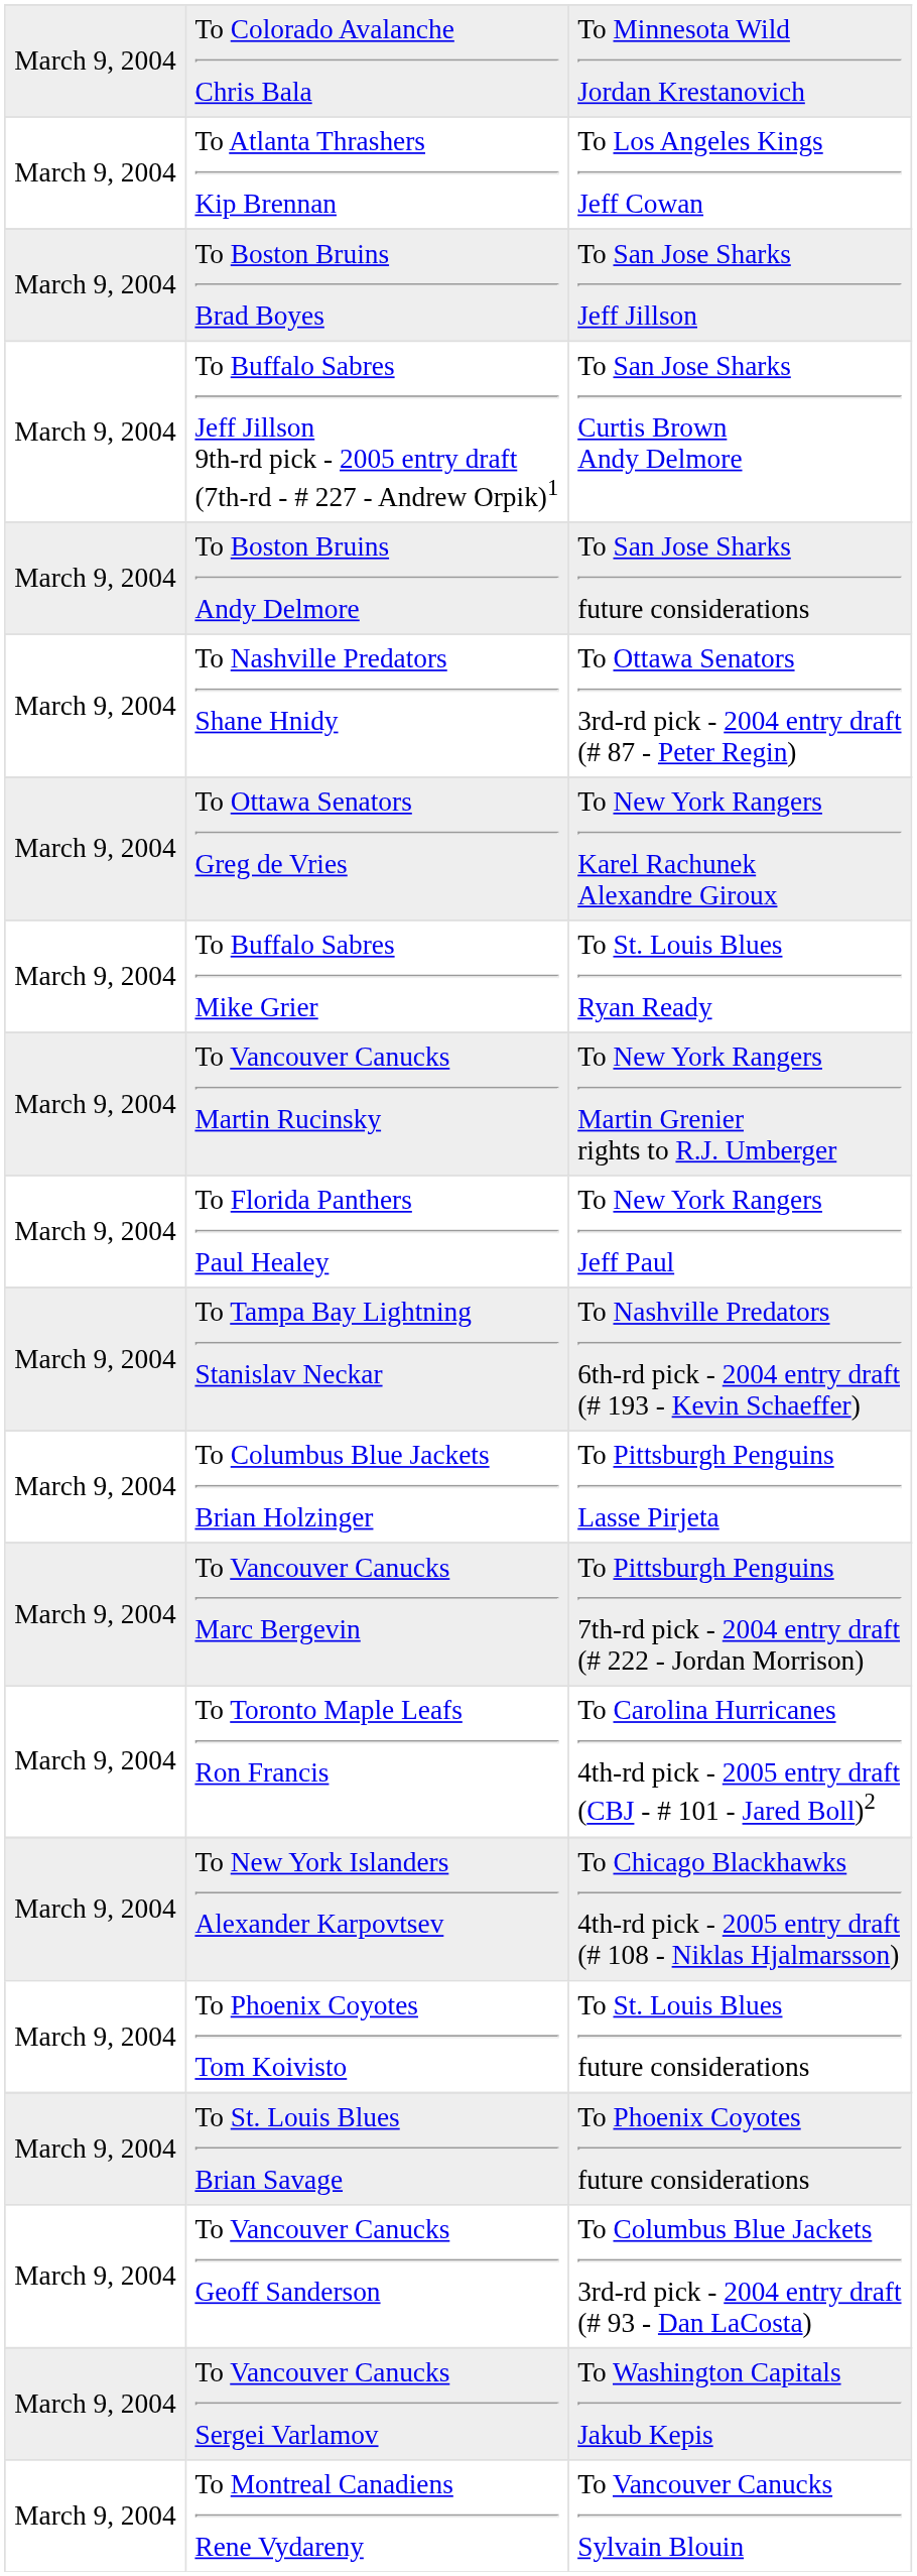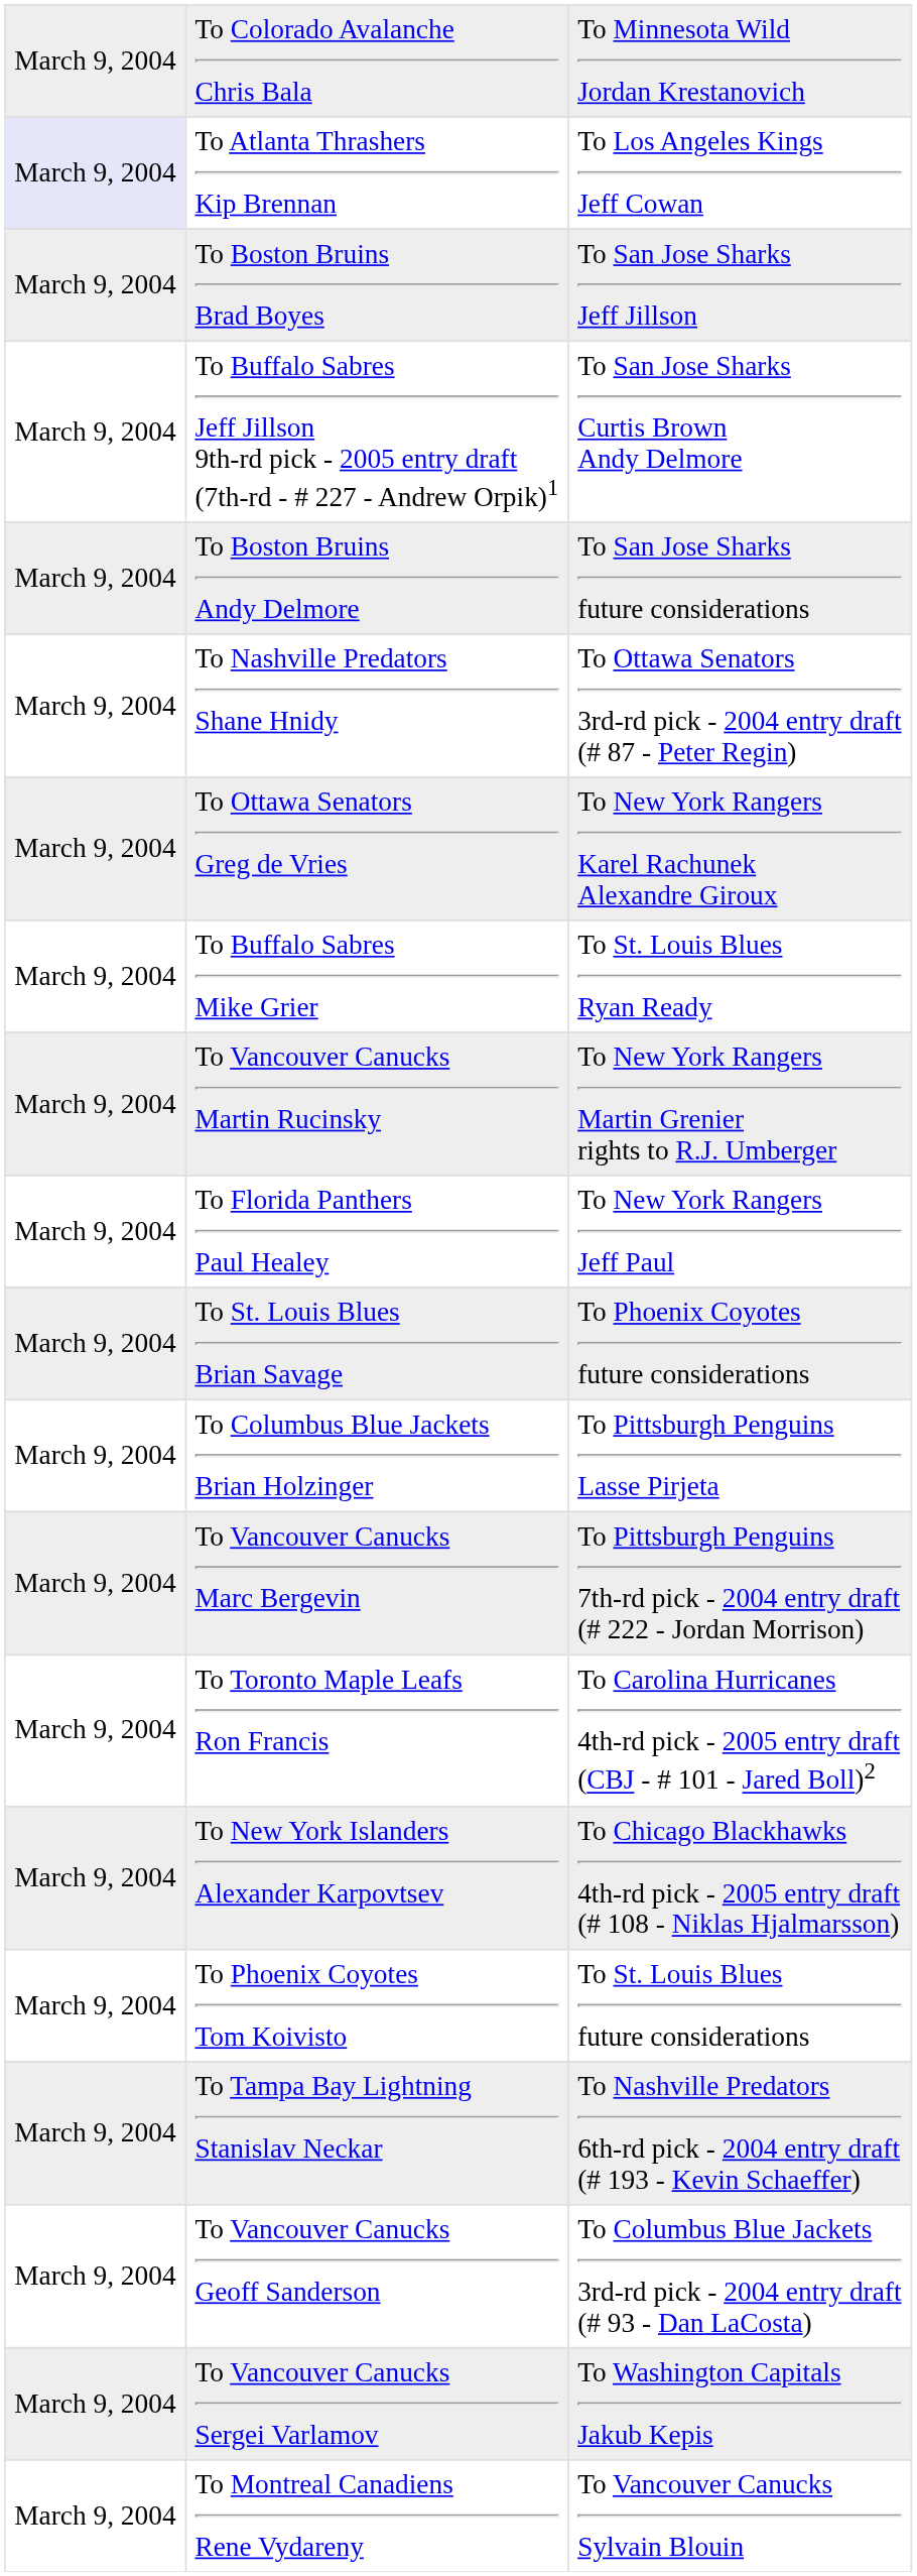To Atlanta Thrashers Kip Brennan | column 1: no background -> lavender background
rows swapped: To Tampa Bay Lightning Stanislav Neckar <-> To St. Louis Blues Brian Savage
